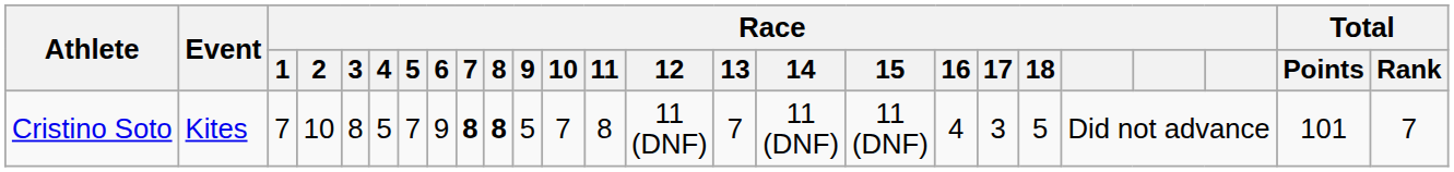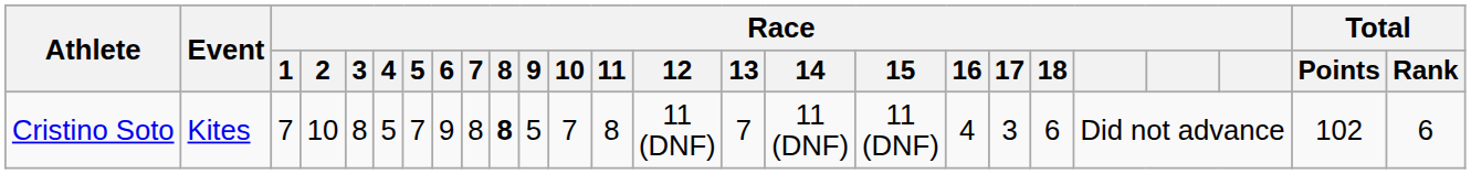Cristino Soto | Race / 7: bold -> normal
Cristino Soto | Race / 18: 5 -> 6
Cristino Soto | Total / Points: 101 -> 102
Cristino Soto | Total / Rank: 7 -> 6
